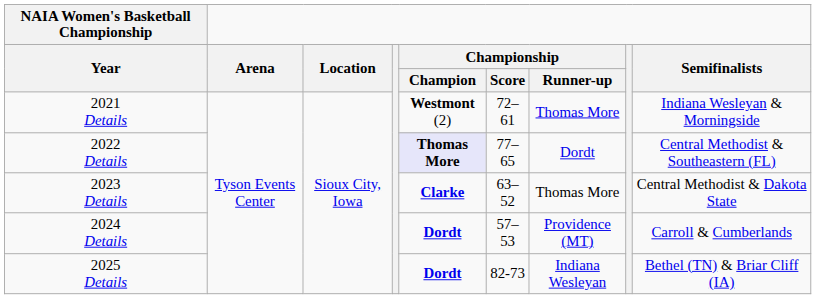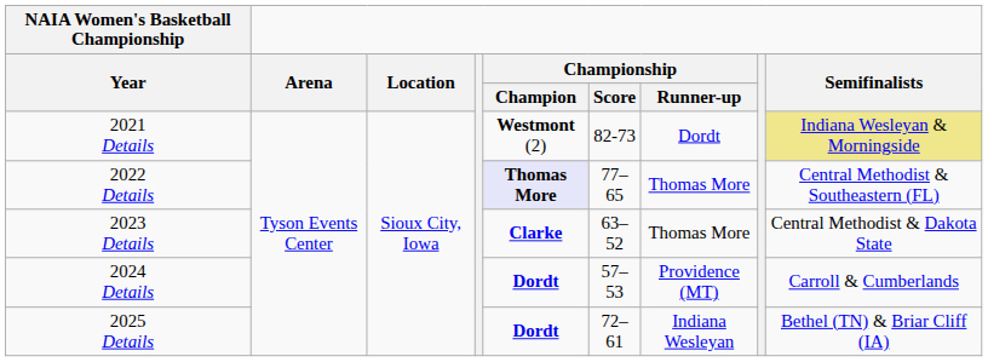2021 Details | Championship / Score: 72–61 -> 82-73
2021 Details | Championship / Runner-up: Thomas More -> Dordt
2021 Details | Semifinalists: no background -> khaki background
2022 Details | Championship / Runner-up: Dordt -> Thomas More
2025 Details | Championship / Score: 82-73 -> 72–61
